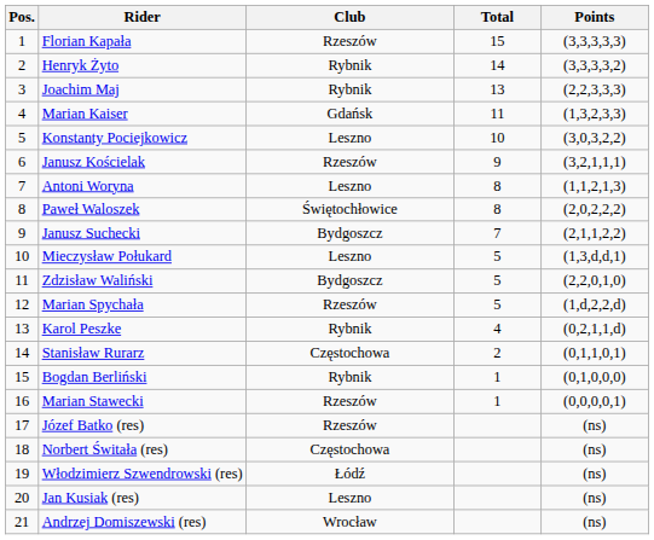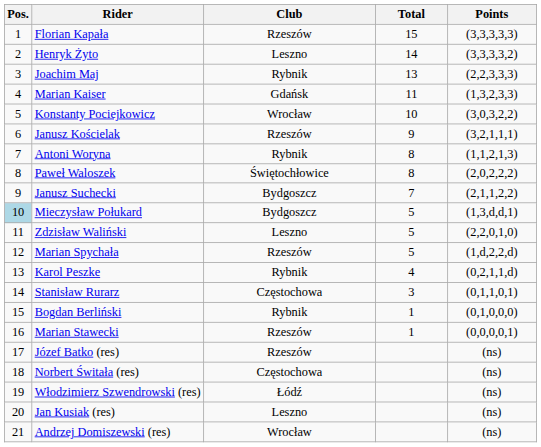Henryk Żyto | Club: Rybnik -> Leszno
Konstanty Pociejkowicz | Club: Leszno -> Wrocław
Antoni Woryna | Club: Leszno -> Rybnik
Mieczysław Połukard | Pos.: no background -> lightblue background
Mieczysław Połukard | Club: Leszno -> Bydgoszcz
Zdzisław Waliński | Club: Bydgoszcz -> Leszno
Stanisław Rurarz | Total: 2 -> 3
